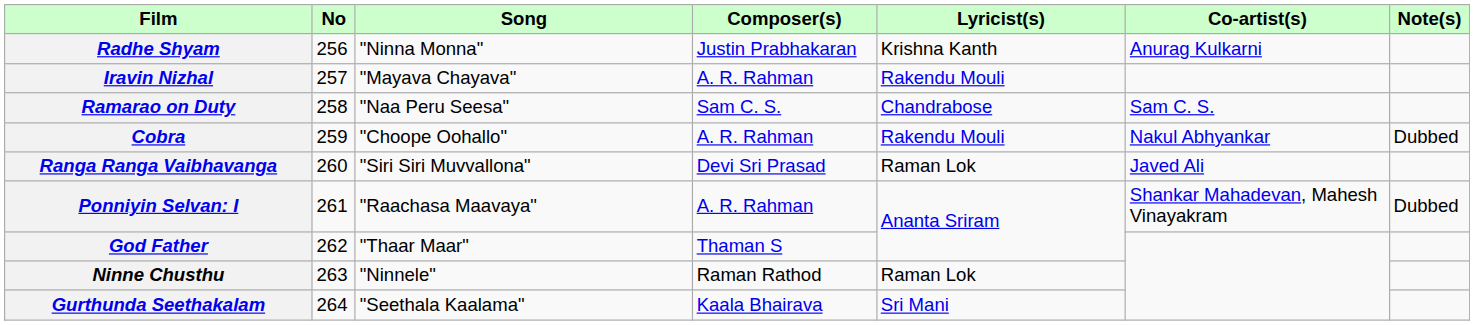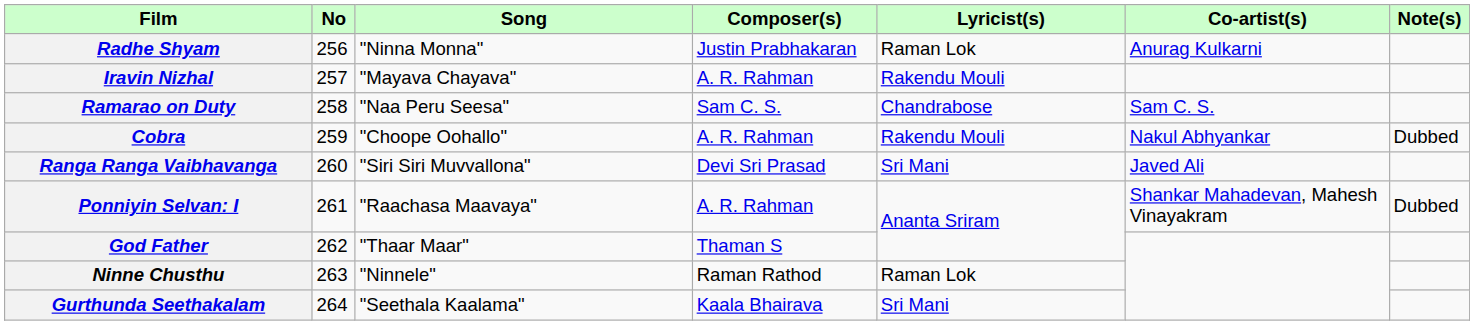Radhe Shyam | Lyricist(s): Krishna Kanth -> Raman Lok
Ranga Ranga Vaibhavanga | Lyricist(s): Raman Lok -> Sri Mani
